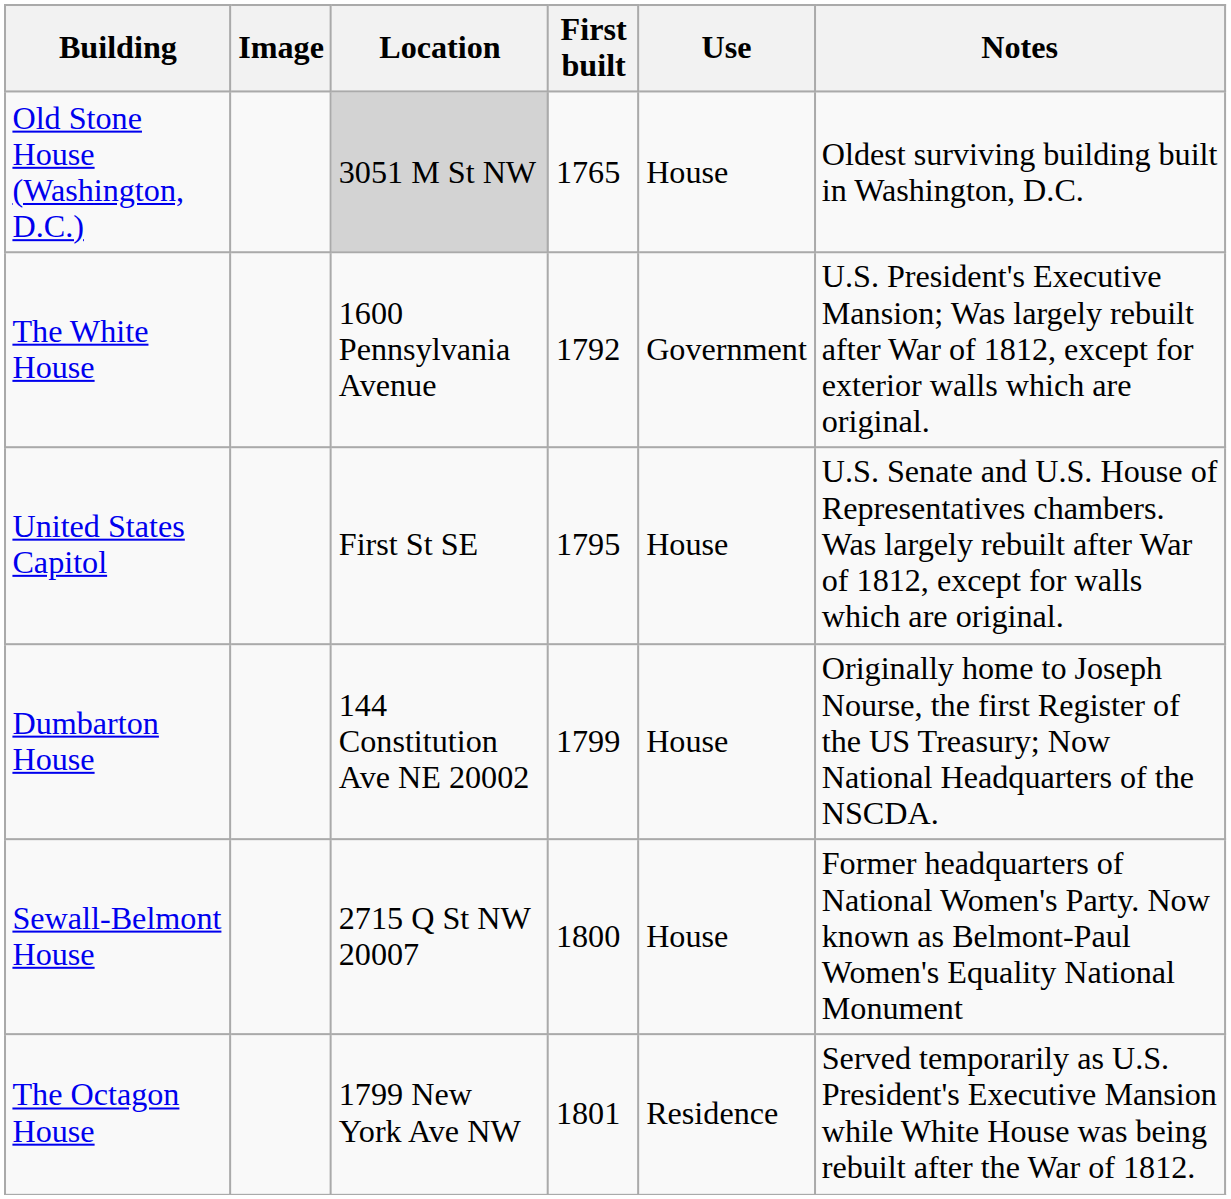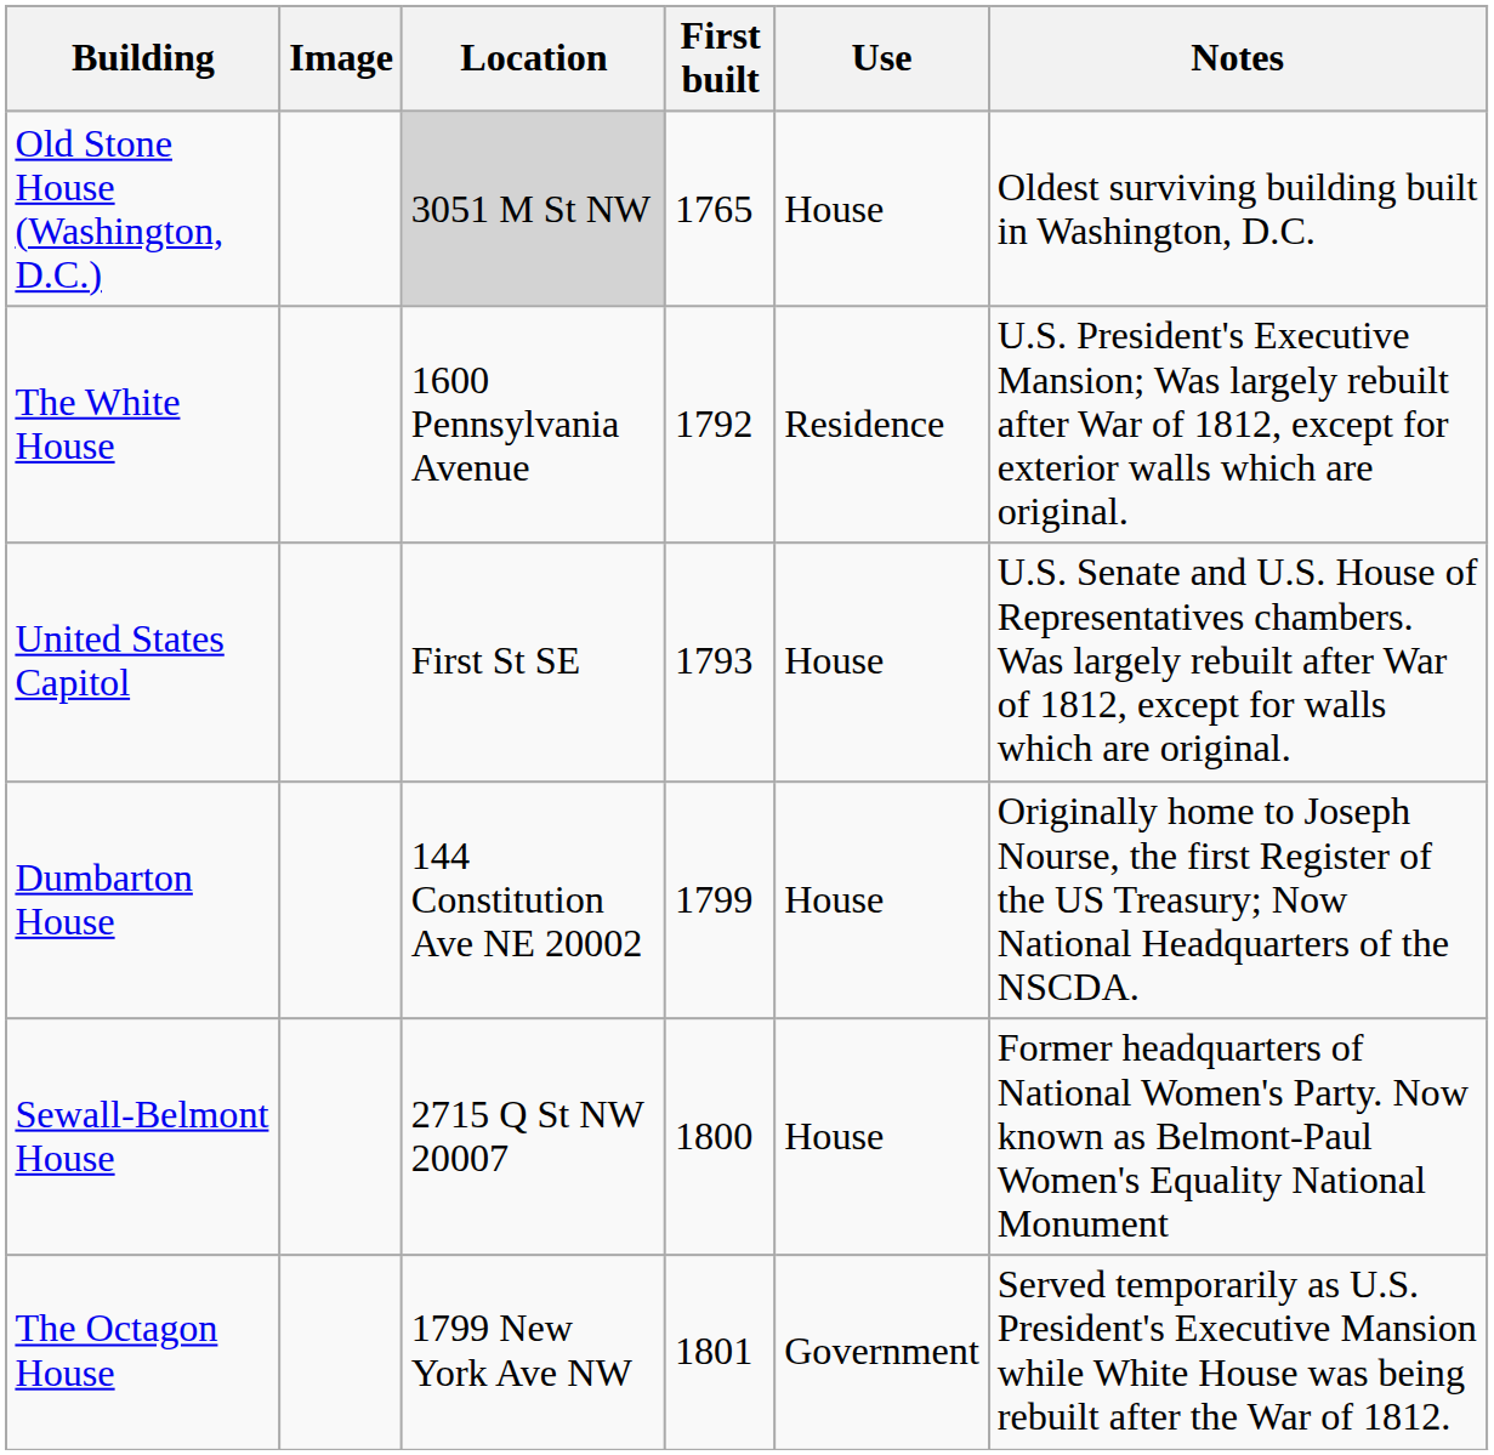The White House | Use: Government -> Residence
United States Capitol | First built: 1795 -> 1793
The Octagon House | Use: Residence -> Government
